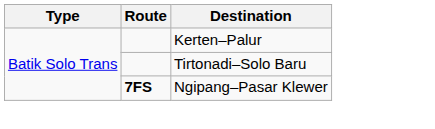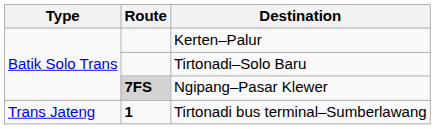Ngipang–Pasar Klewer | Route: no background -> lightgrey background
+ row: Trans Jateng | 1 | Tirtonadi bus terminal–Sumberlawang
